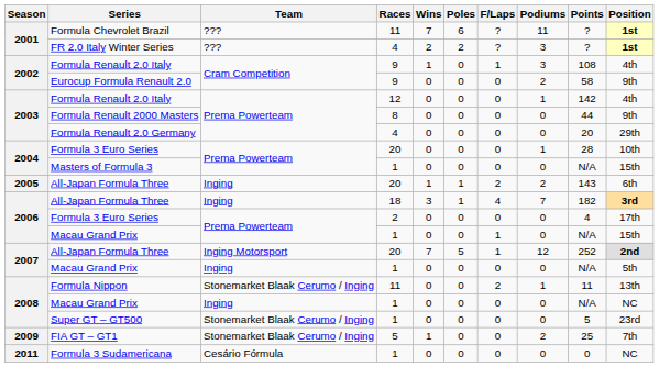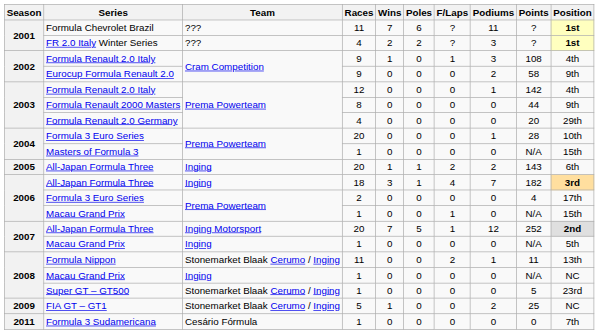FIA GT – GT1 | Position: 7th -> NC
Formula 3 Sudamericana | Position: NC -> 7th
